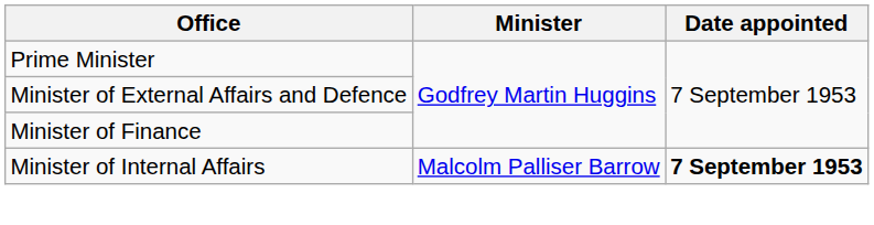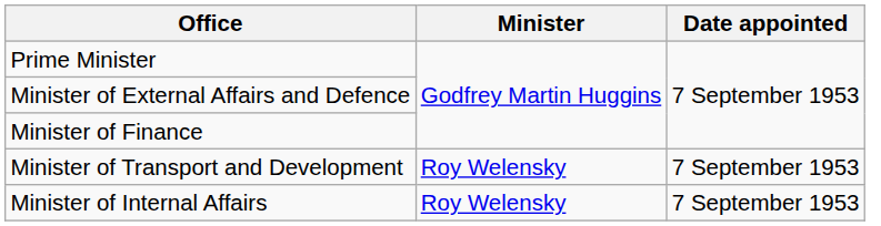+ row: Minister of Transport and Development | Roy Welensky | 7 September 1953
Minister of Internal Affairs | Minister: Malcolm Palliser Barrow -> Roy Welensky
Minister of Internal Affairs | Date appointed: bold -> normal
